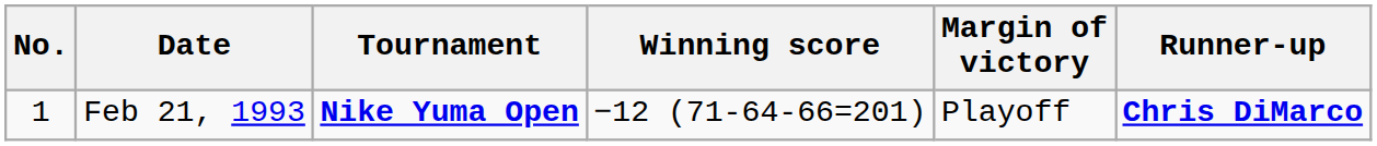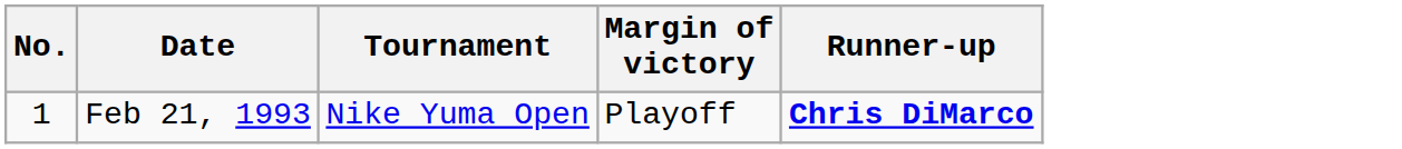- column: Winning score | −12 (71-64-66=201)
Feb 21, 1993 | Tournament: bold -> normal
